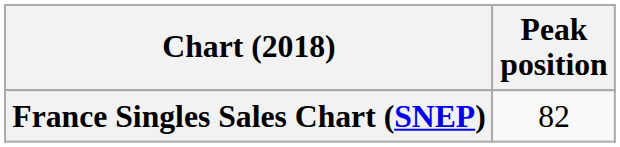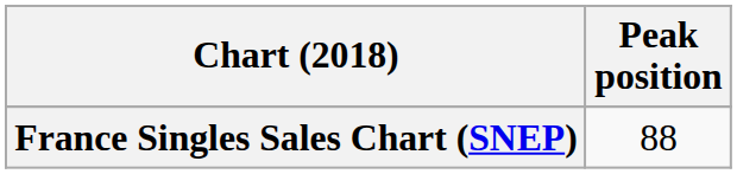France Singles Sales Chart (SNEP) | Peak position: 82 -> 88
